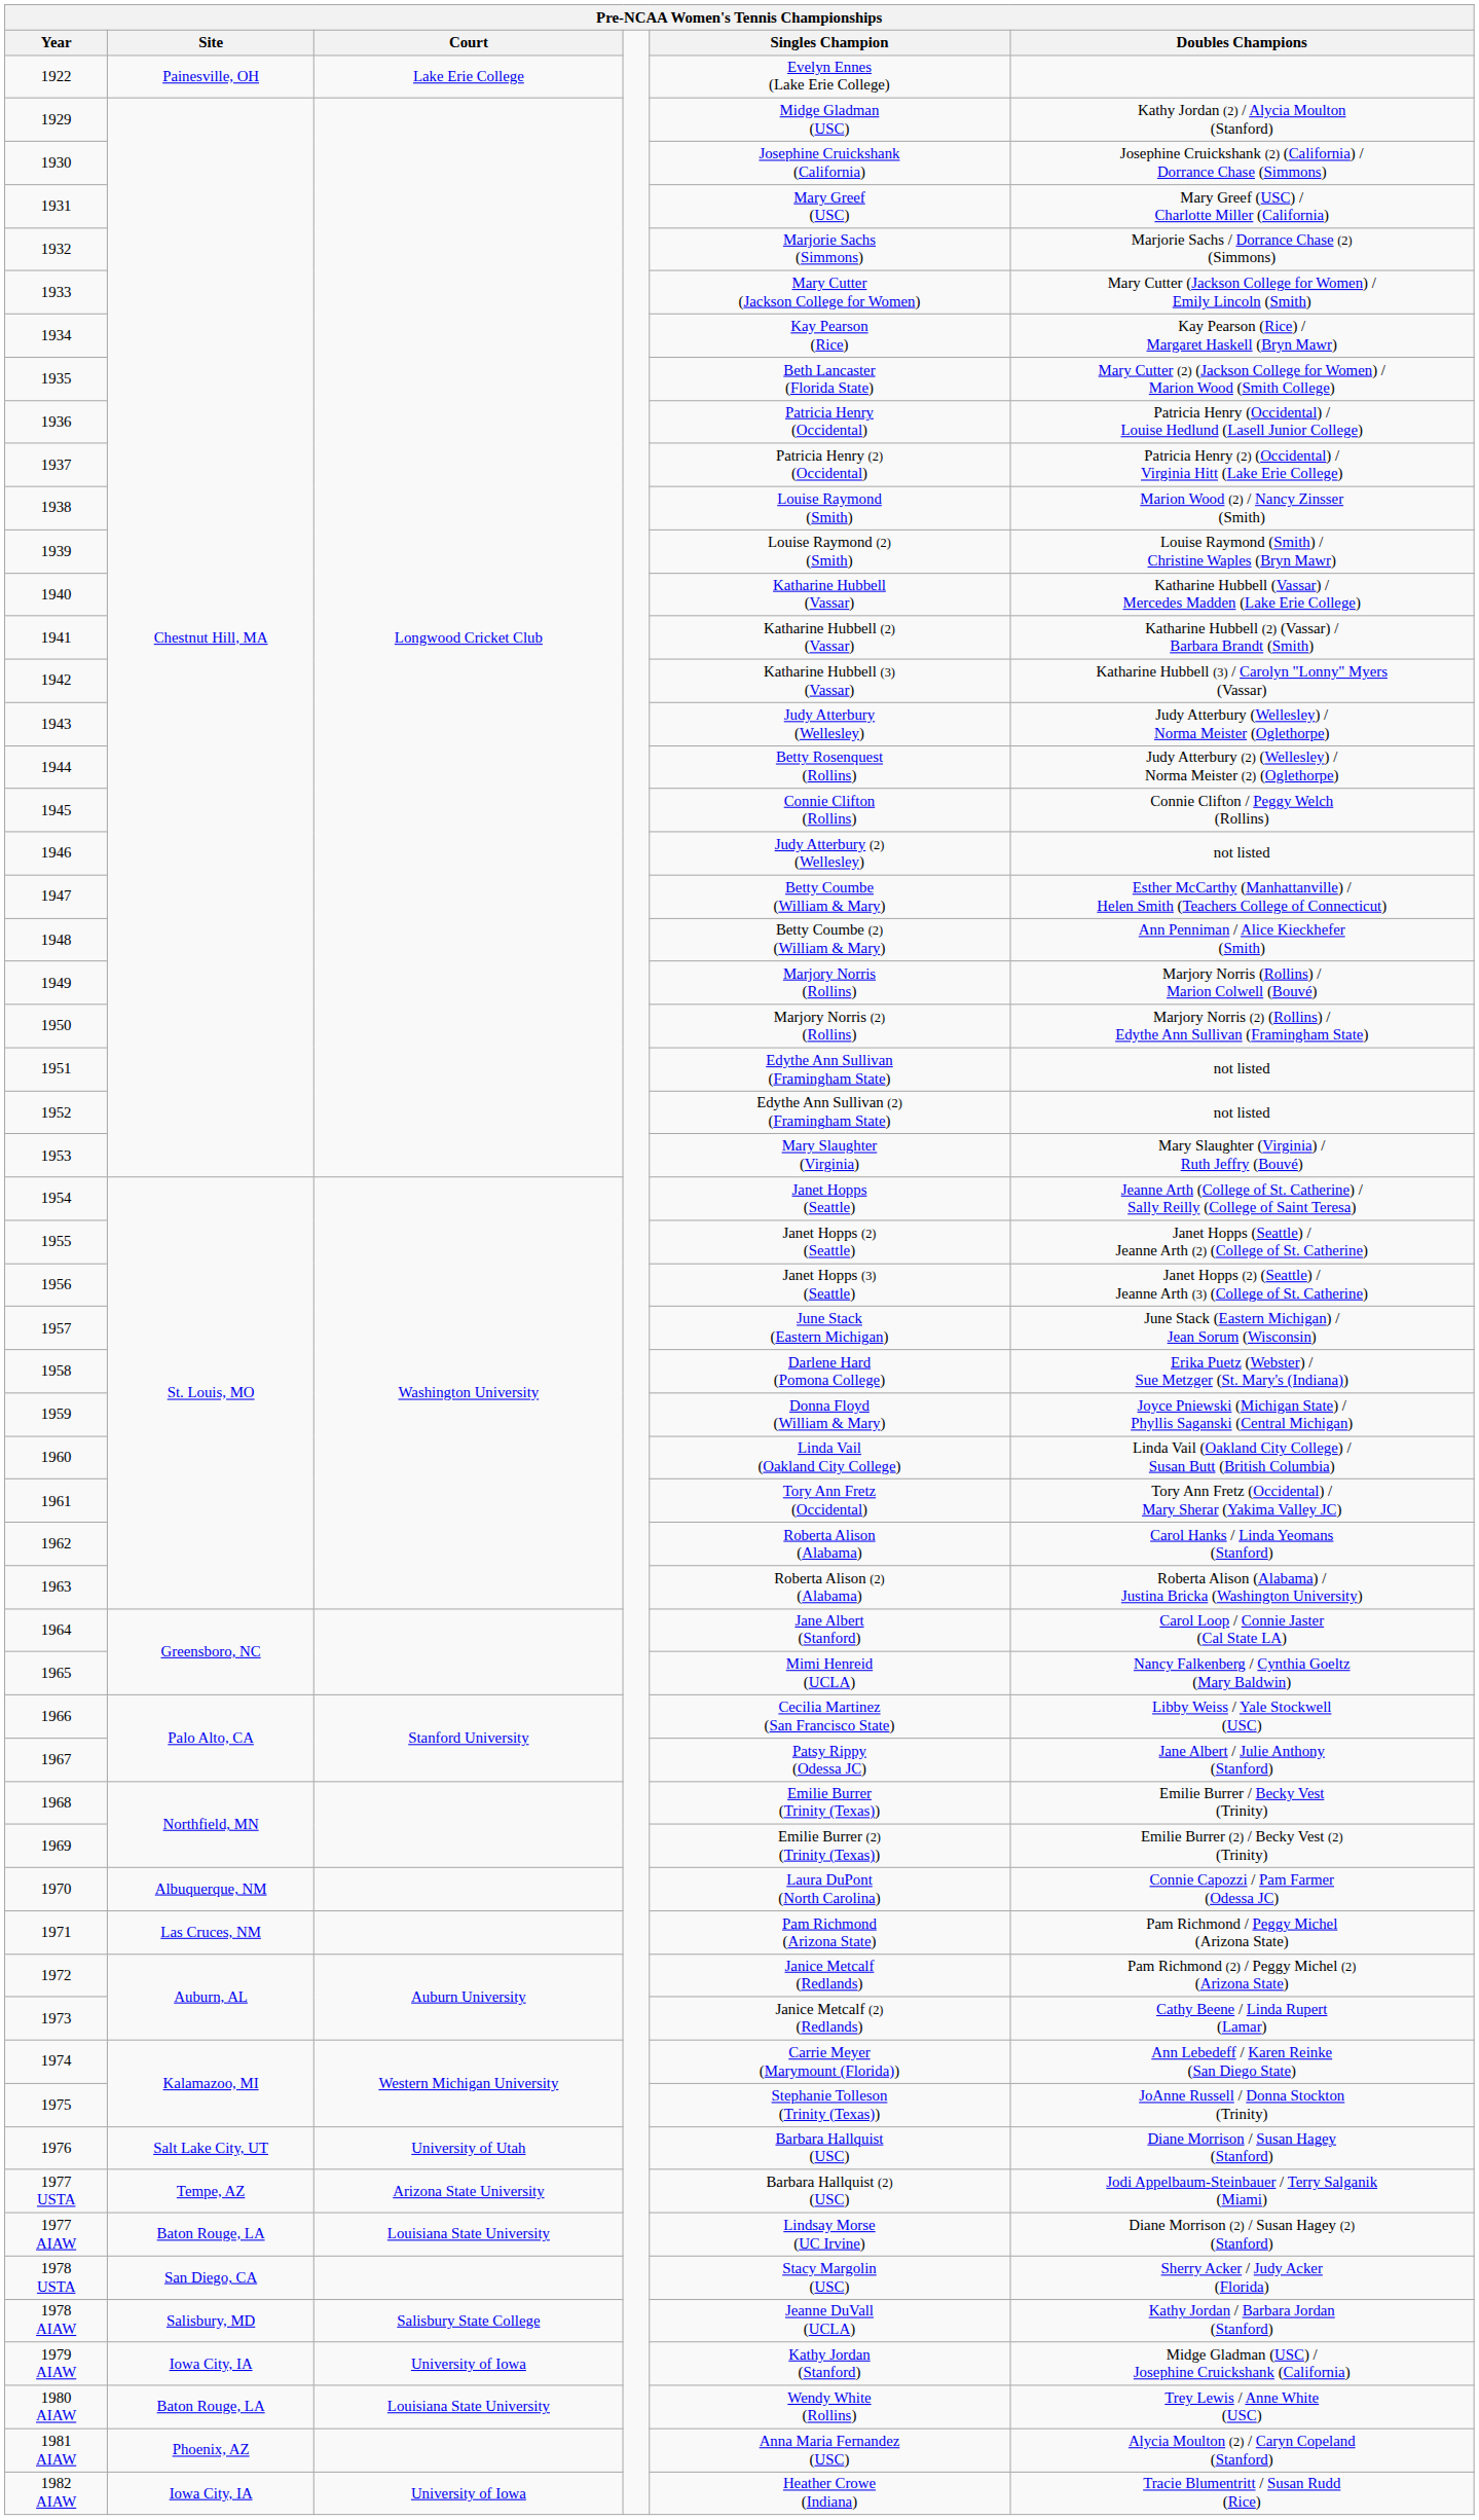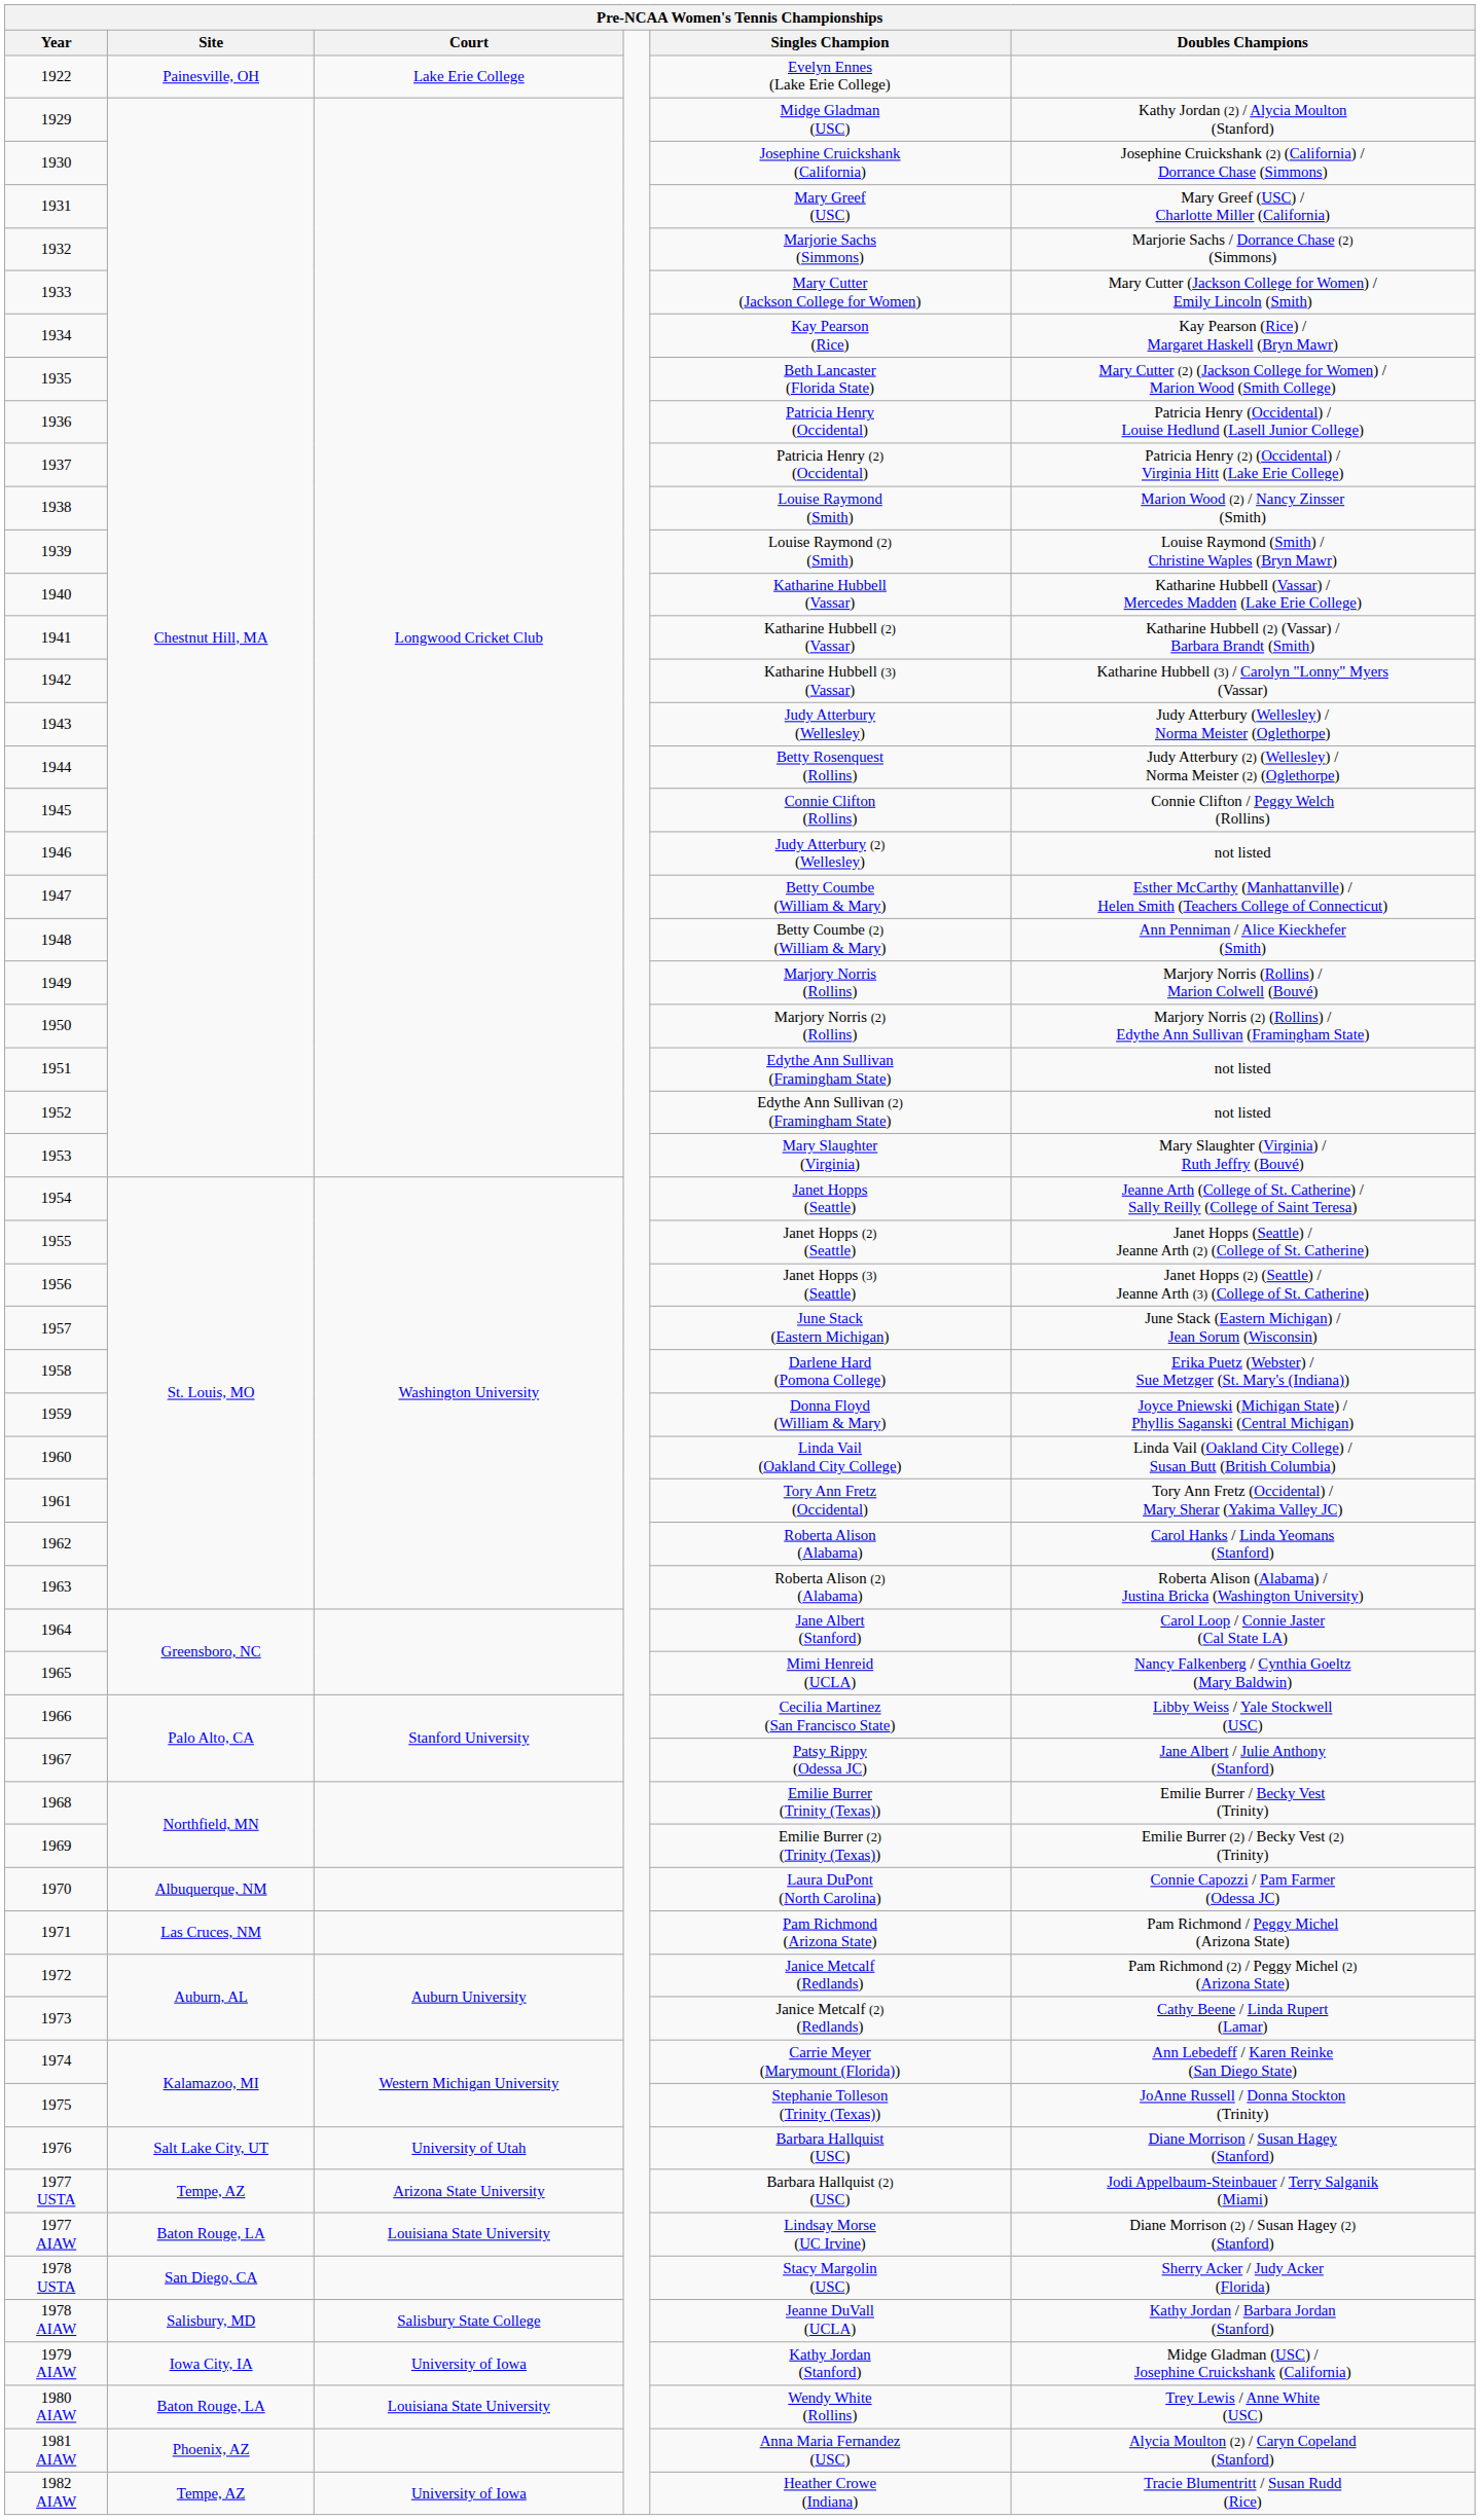1982 AIAW | Site: Iowa City, IA -> Tempe, AZ
